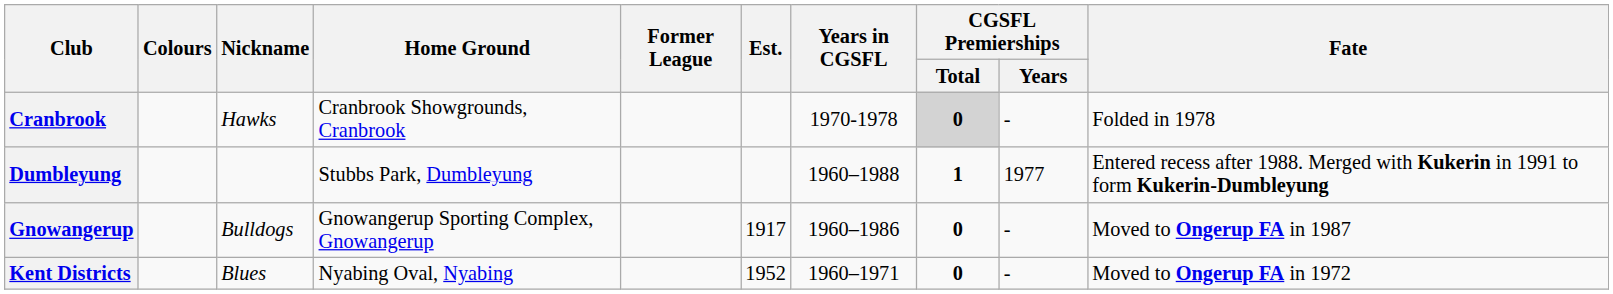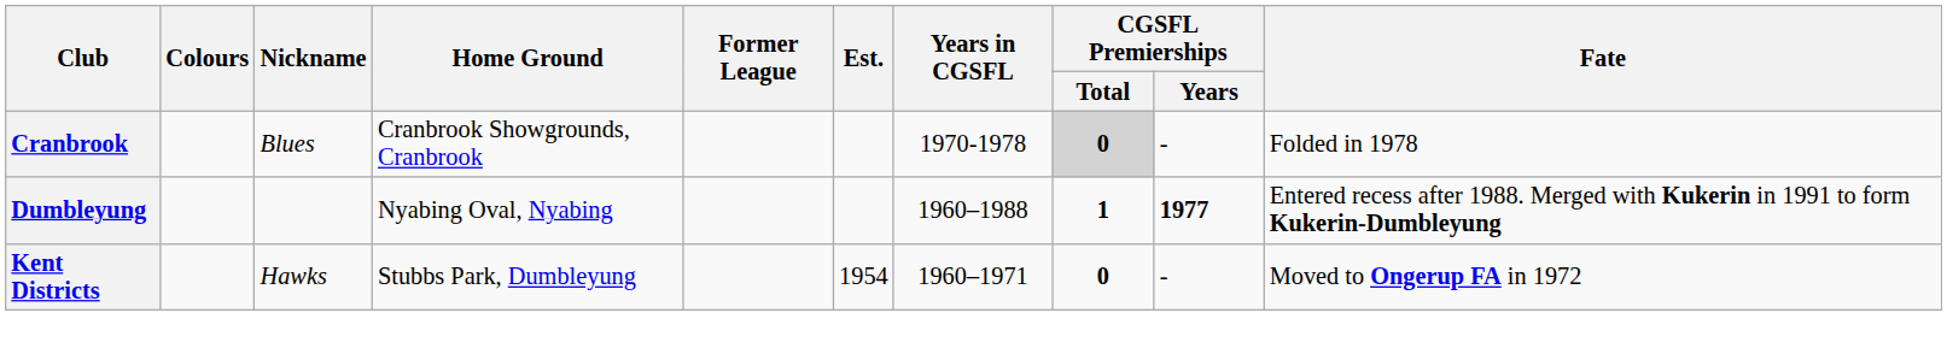Cranbrook | Nickname: Hawks -> Blues
Dumbleyung | Home Ground: Stubbs Park, Dumbleyung -> Nyabing Oval, Nyabing
Dumbleyung | CGSFL Premierships / Years: normal -> bold
- row: Gnowangerup | Bulldogs | Gnowangerup Sporting Complex, Gnowangerup | 1917 | 1960–1986 | 0 | - | Moved to Ongerup FA in 1987
Kent Districts | Nickname: Blues -> Hawks
Kent Districts | Home Ground: Nyabing Oval, Nyabing -> Stubbs Park, Dumbleyung
Kent Districts | Est.: 1952 -> 1954
